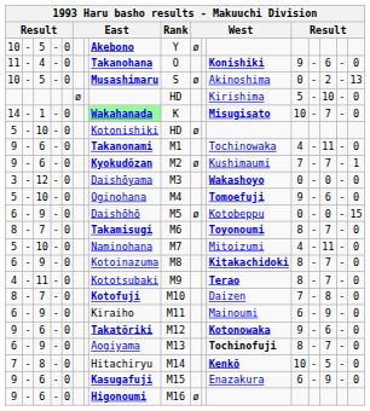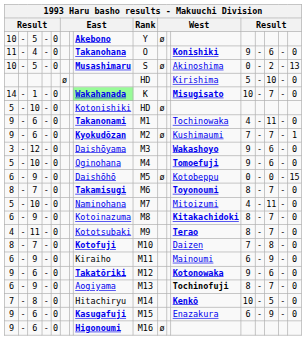3 | column 13: 0 -> 9
3 | column 15: 0 -> 6
